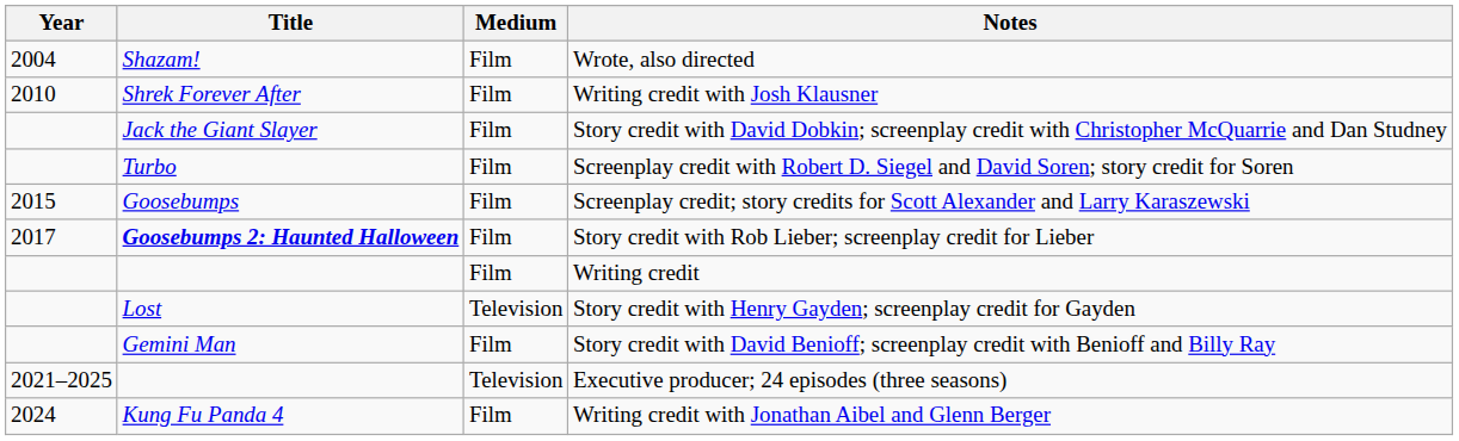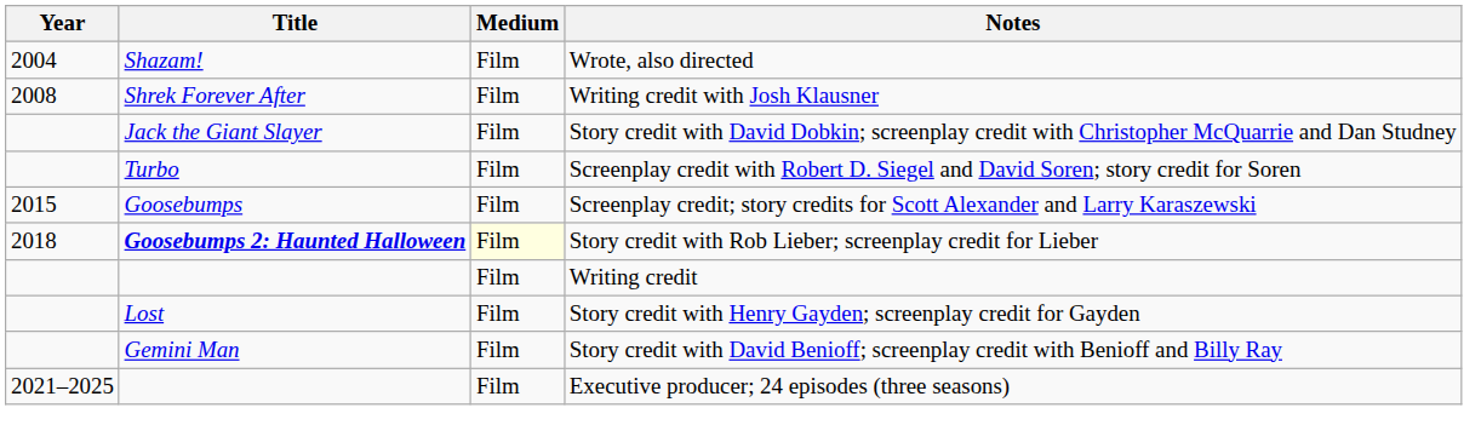Writing credit with Josh Klausner | Year: 2010 -> 2008
Story credit with Rob Lieber; screenplay credit for Lieber | Year: 2017 -> 2018
Story credit with Rob Lieber; screenplay credit for Lieber | Medium: no background -> lightyellow background
Story credit with Henry Gayden; screenplay credit for Gayden | Medium: Television -> Film
Executive producer; 24 episodes (three seasons) | Medium: Television -> Film
- row: 2024 | Kung Fu Panda 4 | Film | Writing credit with Jonathan Aibel and Glenn Berger
